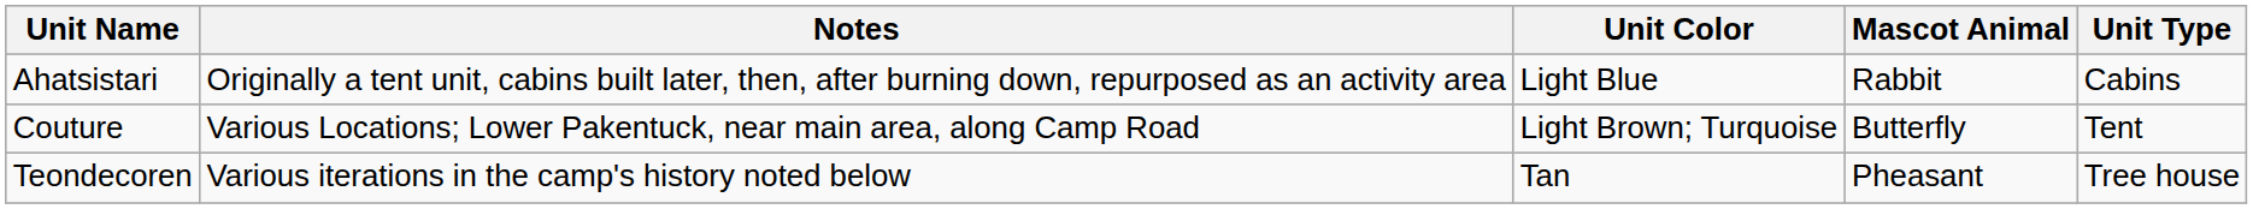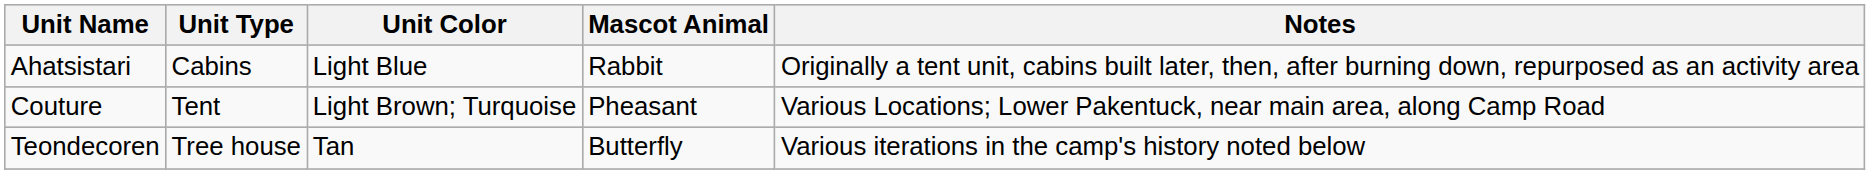columns swapped: Unit Type <-> Notes
Couture | Mascot Animal: Butterfly -> Pheasant
Teondecoren | Mascot Animal: Pheasant -> Butterfly
